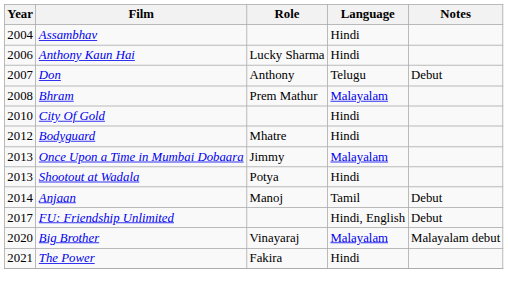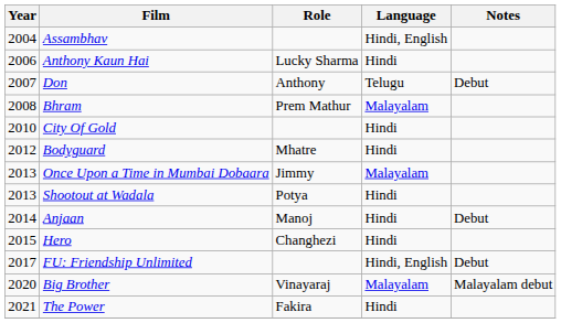Assambhav | Language: Hindi -> Hindi, English
Anjaan | Language: Tamil -> Hindi
+ row: 2015 | Hero | Changhezi | Hindi
